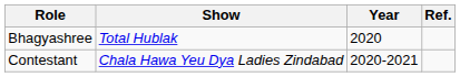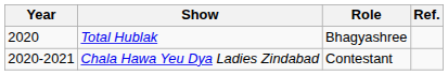columns swapped: Year <-> Role
